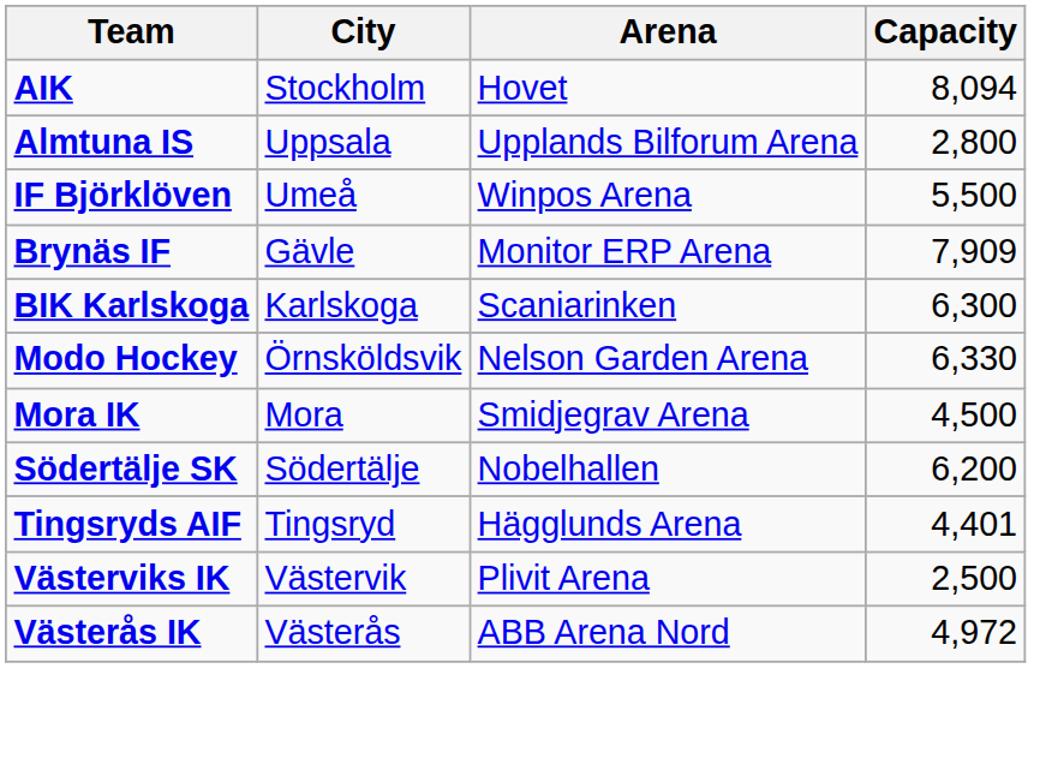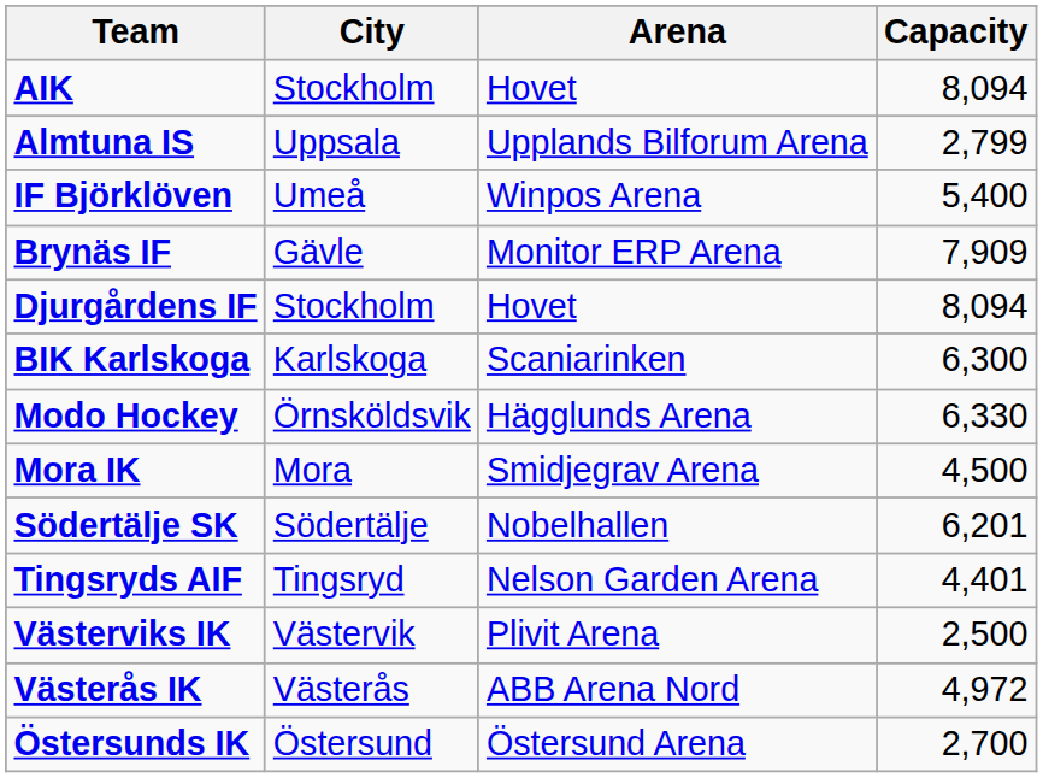Almtuna IS | Capacity: 2,800 -> 2,799
IF Björklöven | Capacity: 5,500 -> 5,400
+ row: Djurgårdens IF | Stockholm | Hovet | 8,094
Modo Hockey | Arena: Nelson Garden Arena -> Hägglunds Arena
Södertälje SK | Capacity: 6,200 -> 6,201
Tingsryds AIF | Arena: Hägglunds Arena -> Nelson Garden Arena
+ row: Östersunds IK | Östersund | Östersund Arena | 2,700
